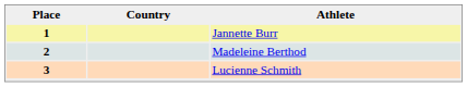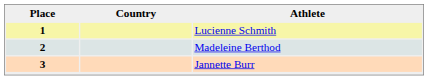1 | Athlete: Jannette Burr -> Lucienne Schmith
3 | Athlete: Lucienne Schmith -> Jannette Burr
